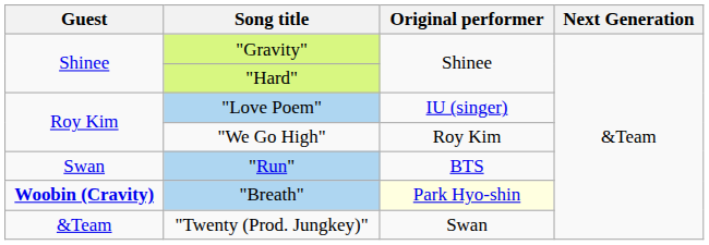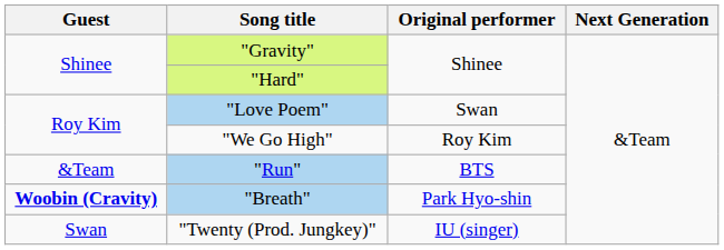"Love Poem" | Original performer: IU (singer) -> Swan
"Run" | Guest: Swan -> &Team
"Breath" | Original performer: lightyellow background -> no background
"Twenty (Prod. Jungkey)" | Guest: &Team -> Swan
"Twenty (Prod. Jungkey)" | Original performer: Swan -> IU (singer)
